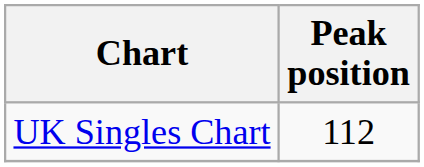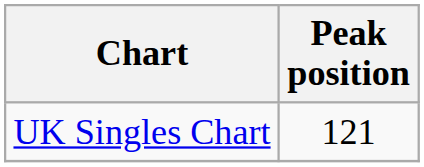UK Singles Chart | Peak position: 112 -> 121
